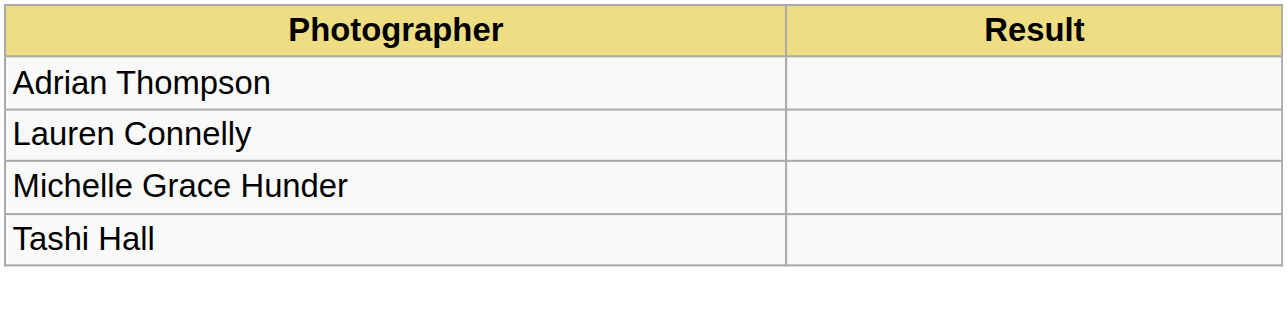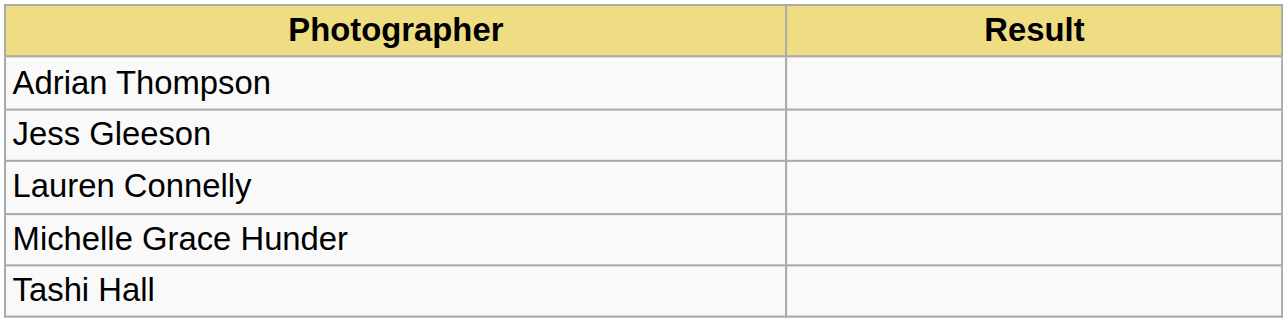+ row: Jess Gleeson
